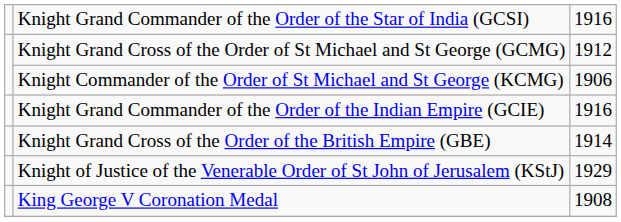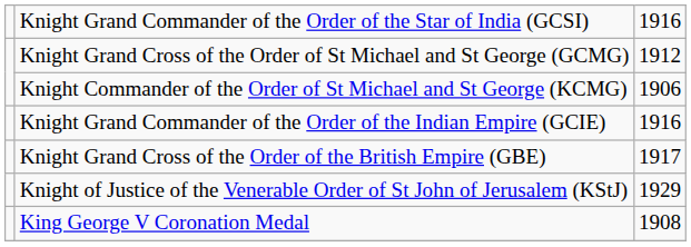Knight Grand Cross of the Order of the British Empire (GBE) | column 3: 1914 -> 1917
